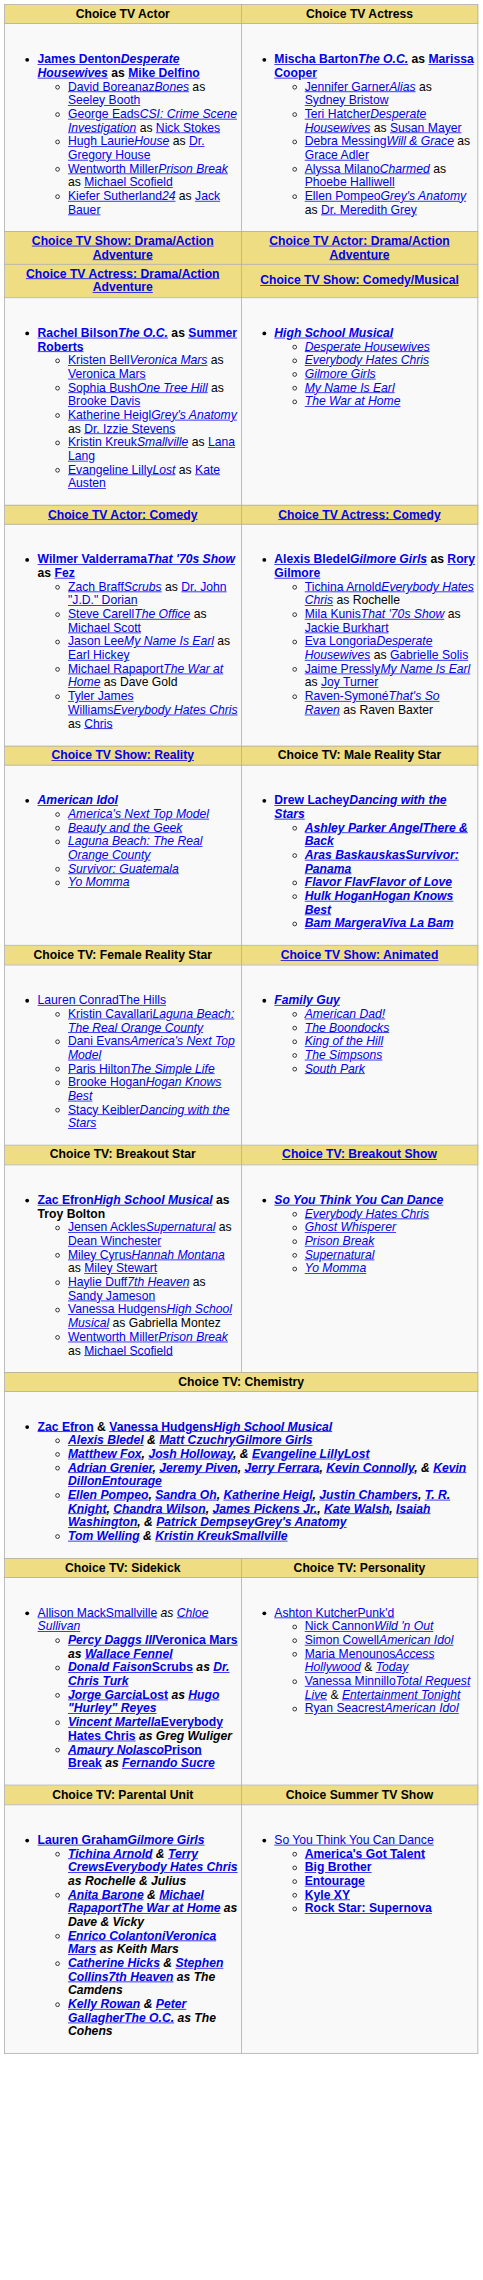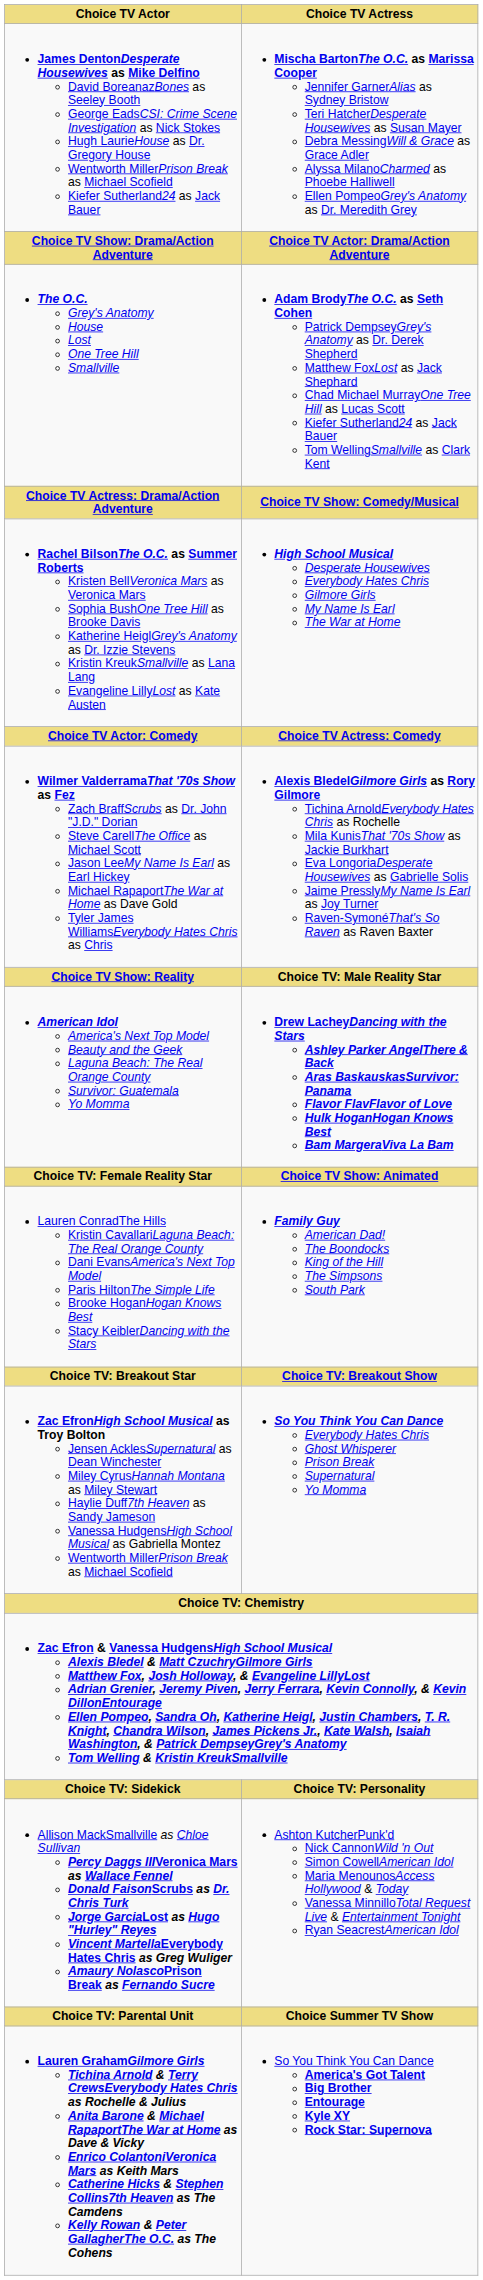+ row: The O.C. Grey's Anatomy House Lost One Tree Hill Smallville | Adam BrodyThe O.C. as Seth Cohen Patrick DempseyGrey's Anatomy as Dr. Derek Shepherd Matthew FoxLost as Jack Shephard Chad Michael MurrayOne Tree Hill as Lucas Scott Kiefer Sutherland24 as Jack Bauer Tom WellingSmallville as Clark Kent
